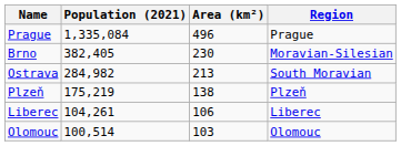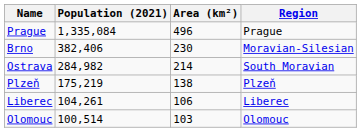Brno | Population (2021): 382,405 -> 382,406
Ostrava | Area (km²): 213 -> 214
